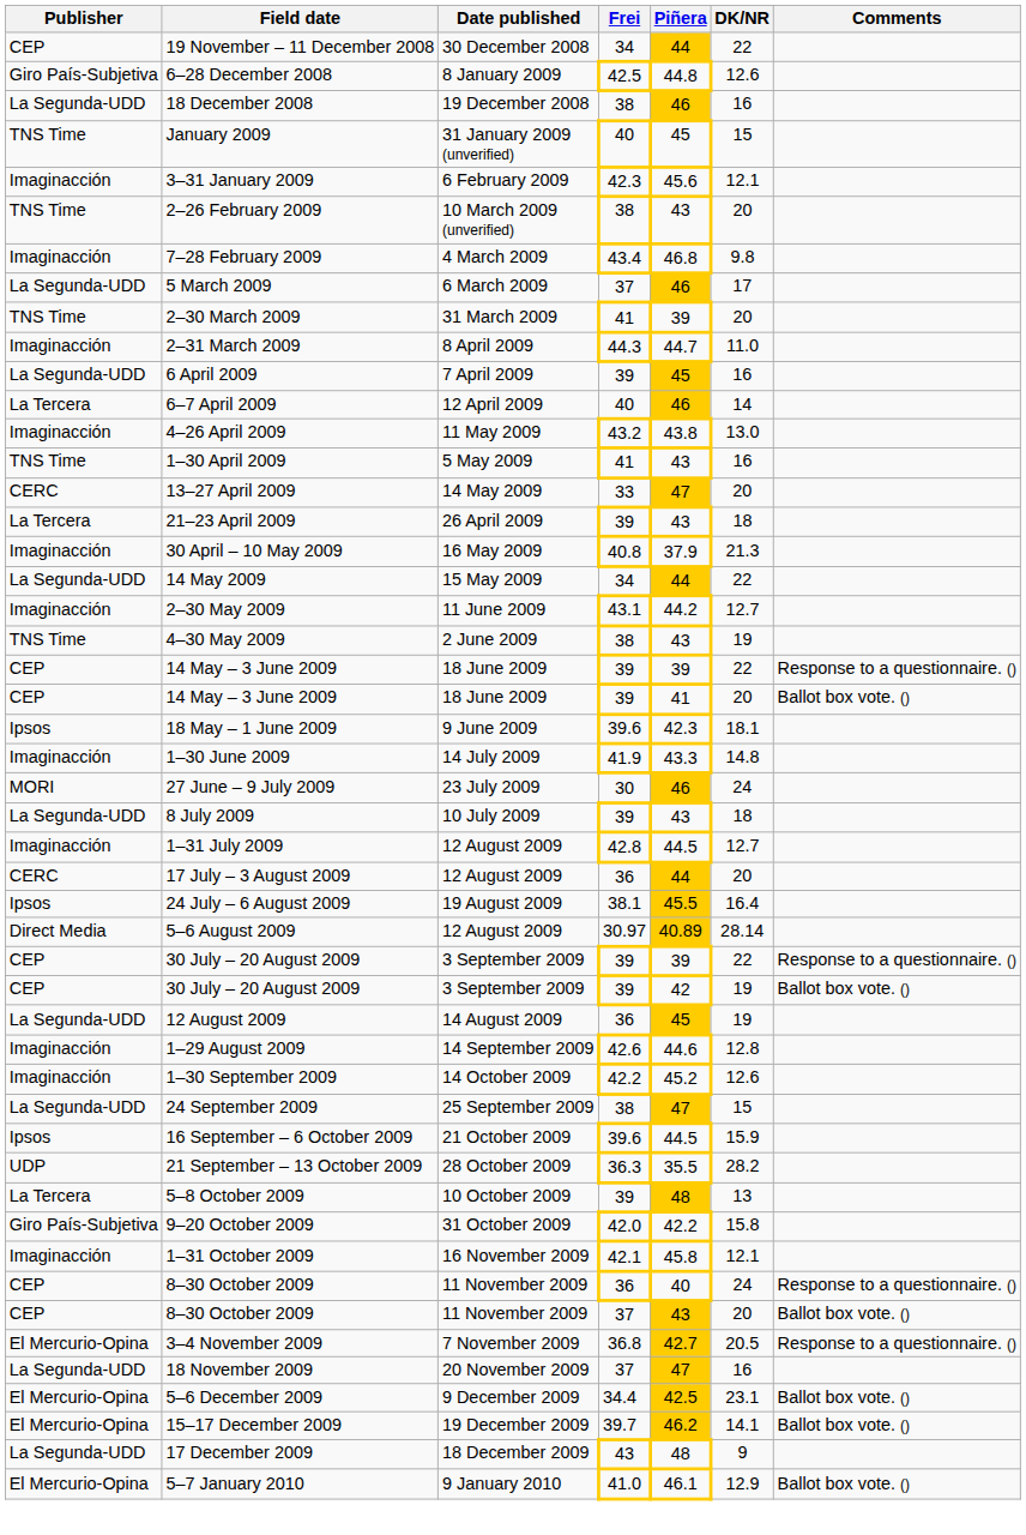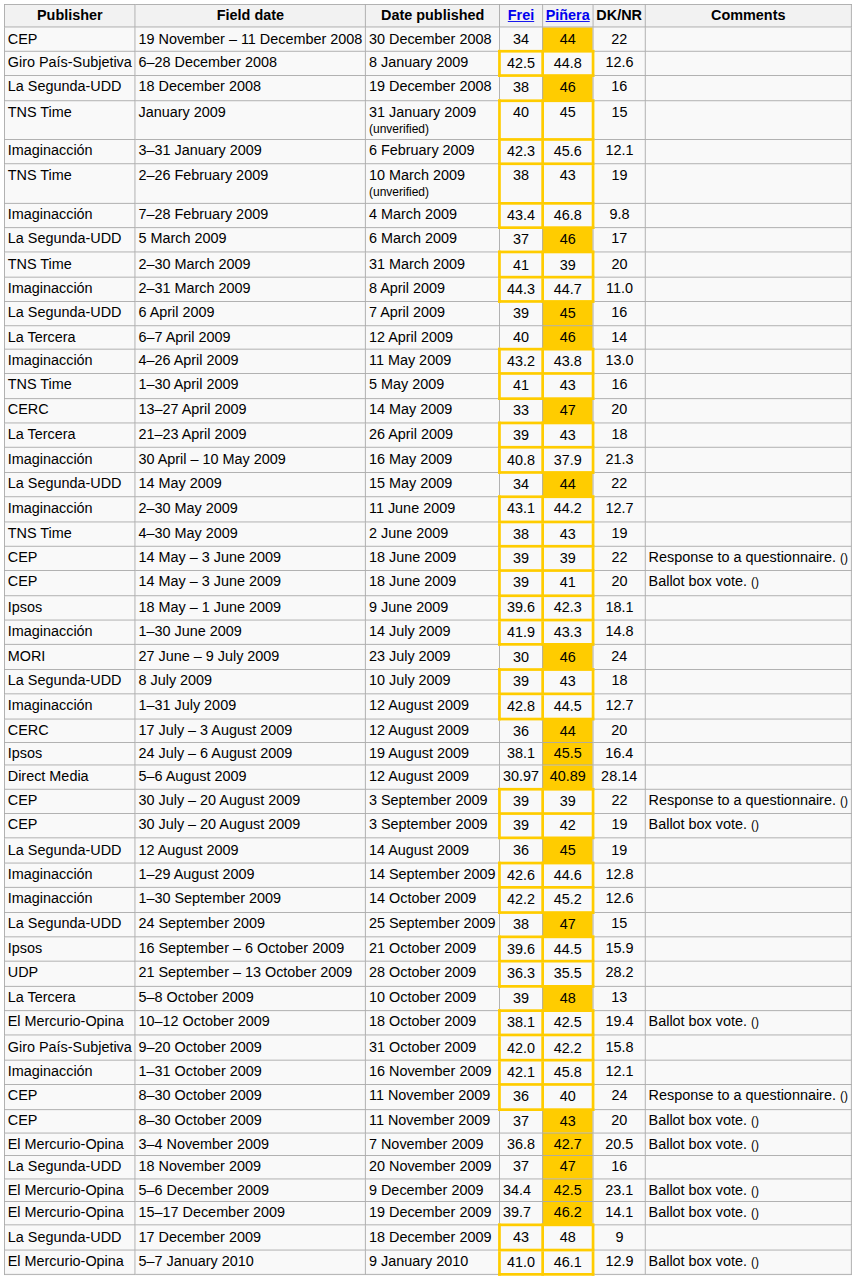2–26 February 2009 | DK/NR: 20 -> 19
+ row: El Mercurio-Opina | 10–12 October 2009 | 18 October 2009 | 38.1 | 42.5 | 19.4 | Ballot box vote. ()
3–4 November 2009 | Comments: Response to a questionnaire. () -> Ballot box vote. ()
